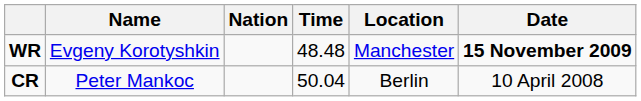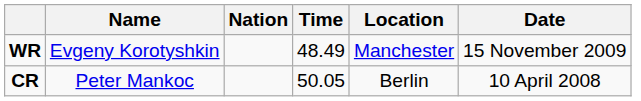WR | Time: 48.48 -> 48.49
WR | Date: bold -> normal
CR | Time: 50.04 -> 50.05
